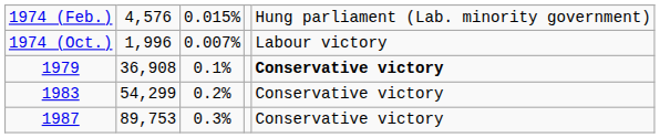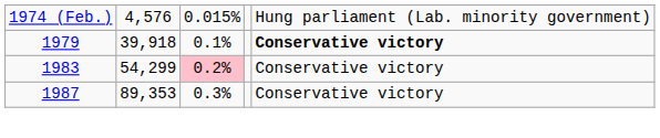- row: 1974 (Oct.) | 1,996 | 0.007% | Labour victory
1979 | column 2: 36,908 -> 39,918
1983 | column 3: no background -> pink background
1987 | column 2: 89,753 -> 89,353
